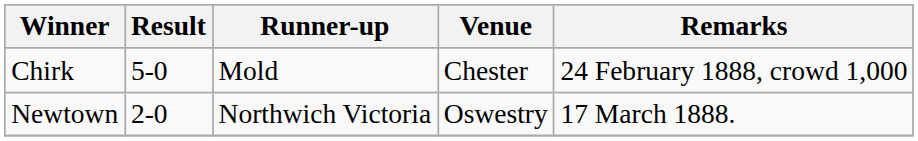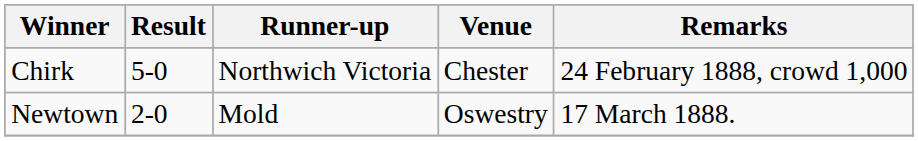Chirk | Runner-up: Mold -> Northwich Victoria
Newtown | Runner-up: Northwich Victoria -> Mold
